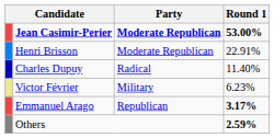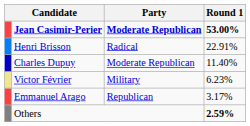Henri Brisson | Party: Moderate Republican -> Radical
Charles Dupuy | Party: Radical -> Moderate Republican
Emmanuel Arago | Round 1: bold -> normal
